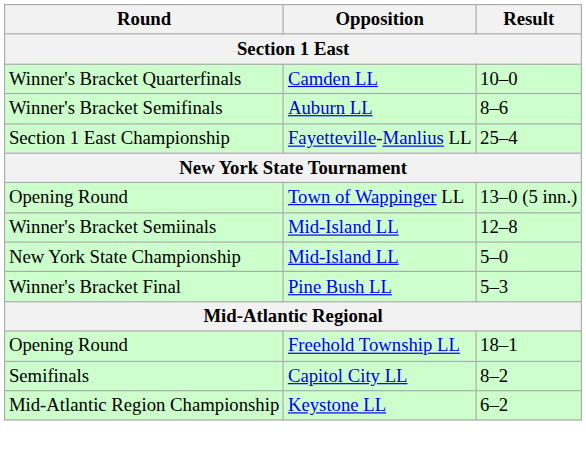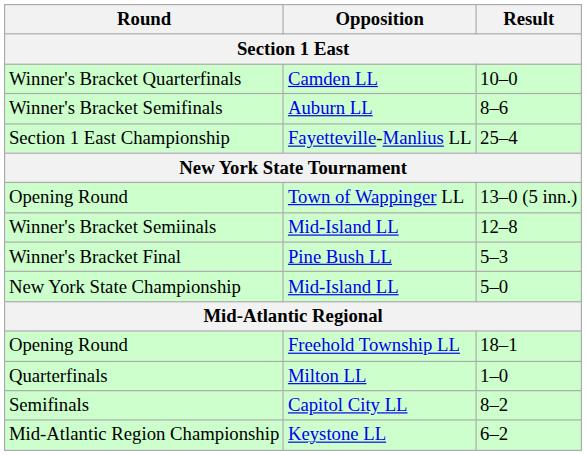rows swapped: Winner's Bracket Final <-> New York State Championship
+ row: Quarterfinals | Milton LL | 1–0
